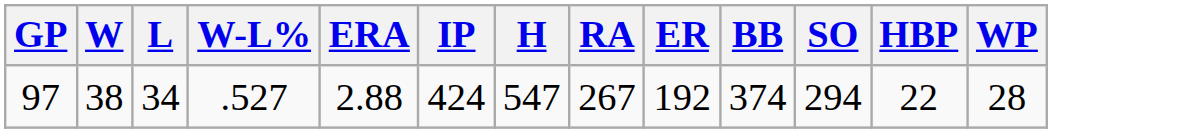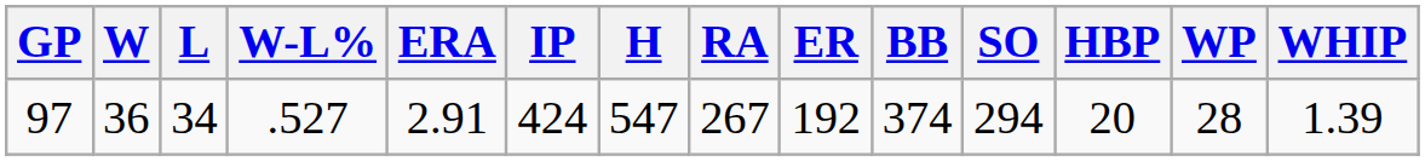+ column: WHIP | 1.39
97 | W: 38 -> 36
97 | ERA: 2.88 -> 2.91
97 | HBP: 22 -> 20
